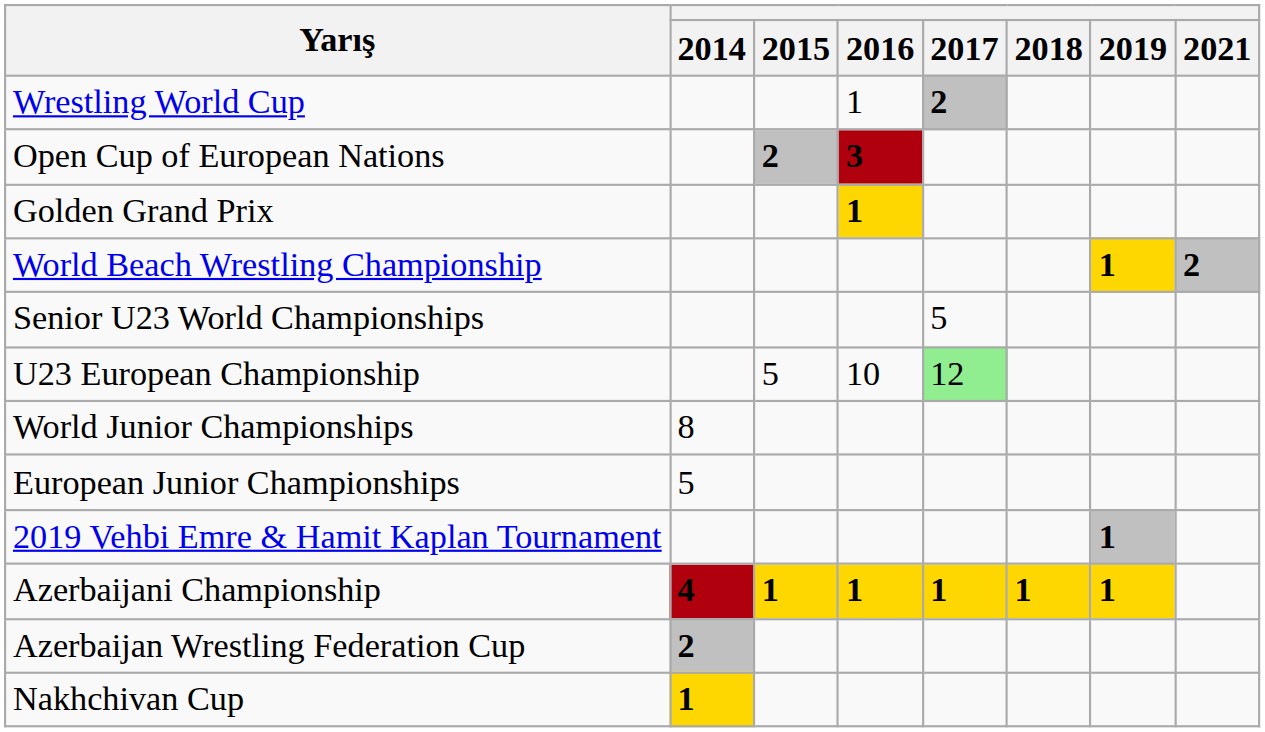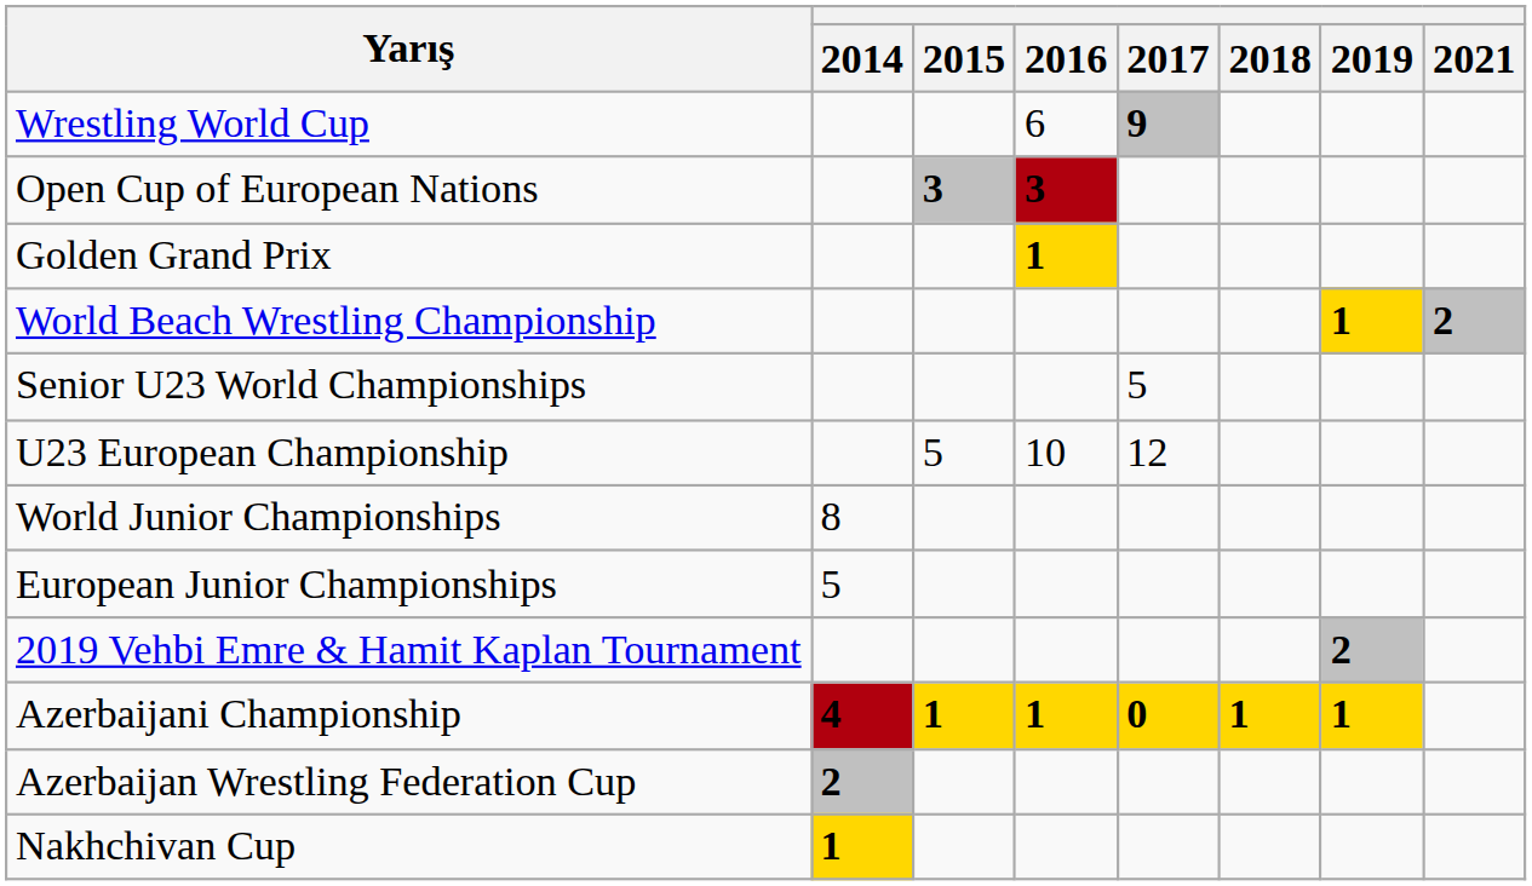Wrestling World Cup | 2016: 1 -> 6
Wrestling World Cup | 2017: 2 -> 9
Open Cup of European Nations | 2015: 2 -> 3
U23 European Championship | 2017: lightgreen background -> no background
2019 Vehbi Emre & Hamit Kaplan Tournament | 2019: 1 -> 2
Azerbaijani Championship | 2017: 1 -> 0
